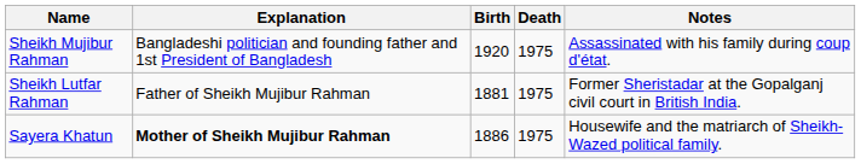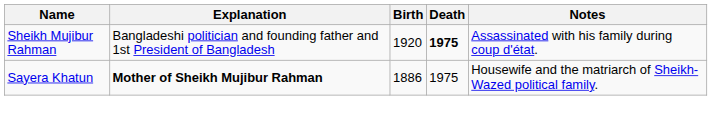Sheikh Mujibur Rahman | Death: normal -> bold
- row: Sheikh Lutfar Rahman | Father of Sheikh Mujibur Rahman | 1881 | 1975 | Former Sheristadar at the Gopalganj civil court in British India.
